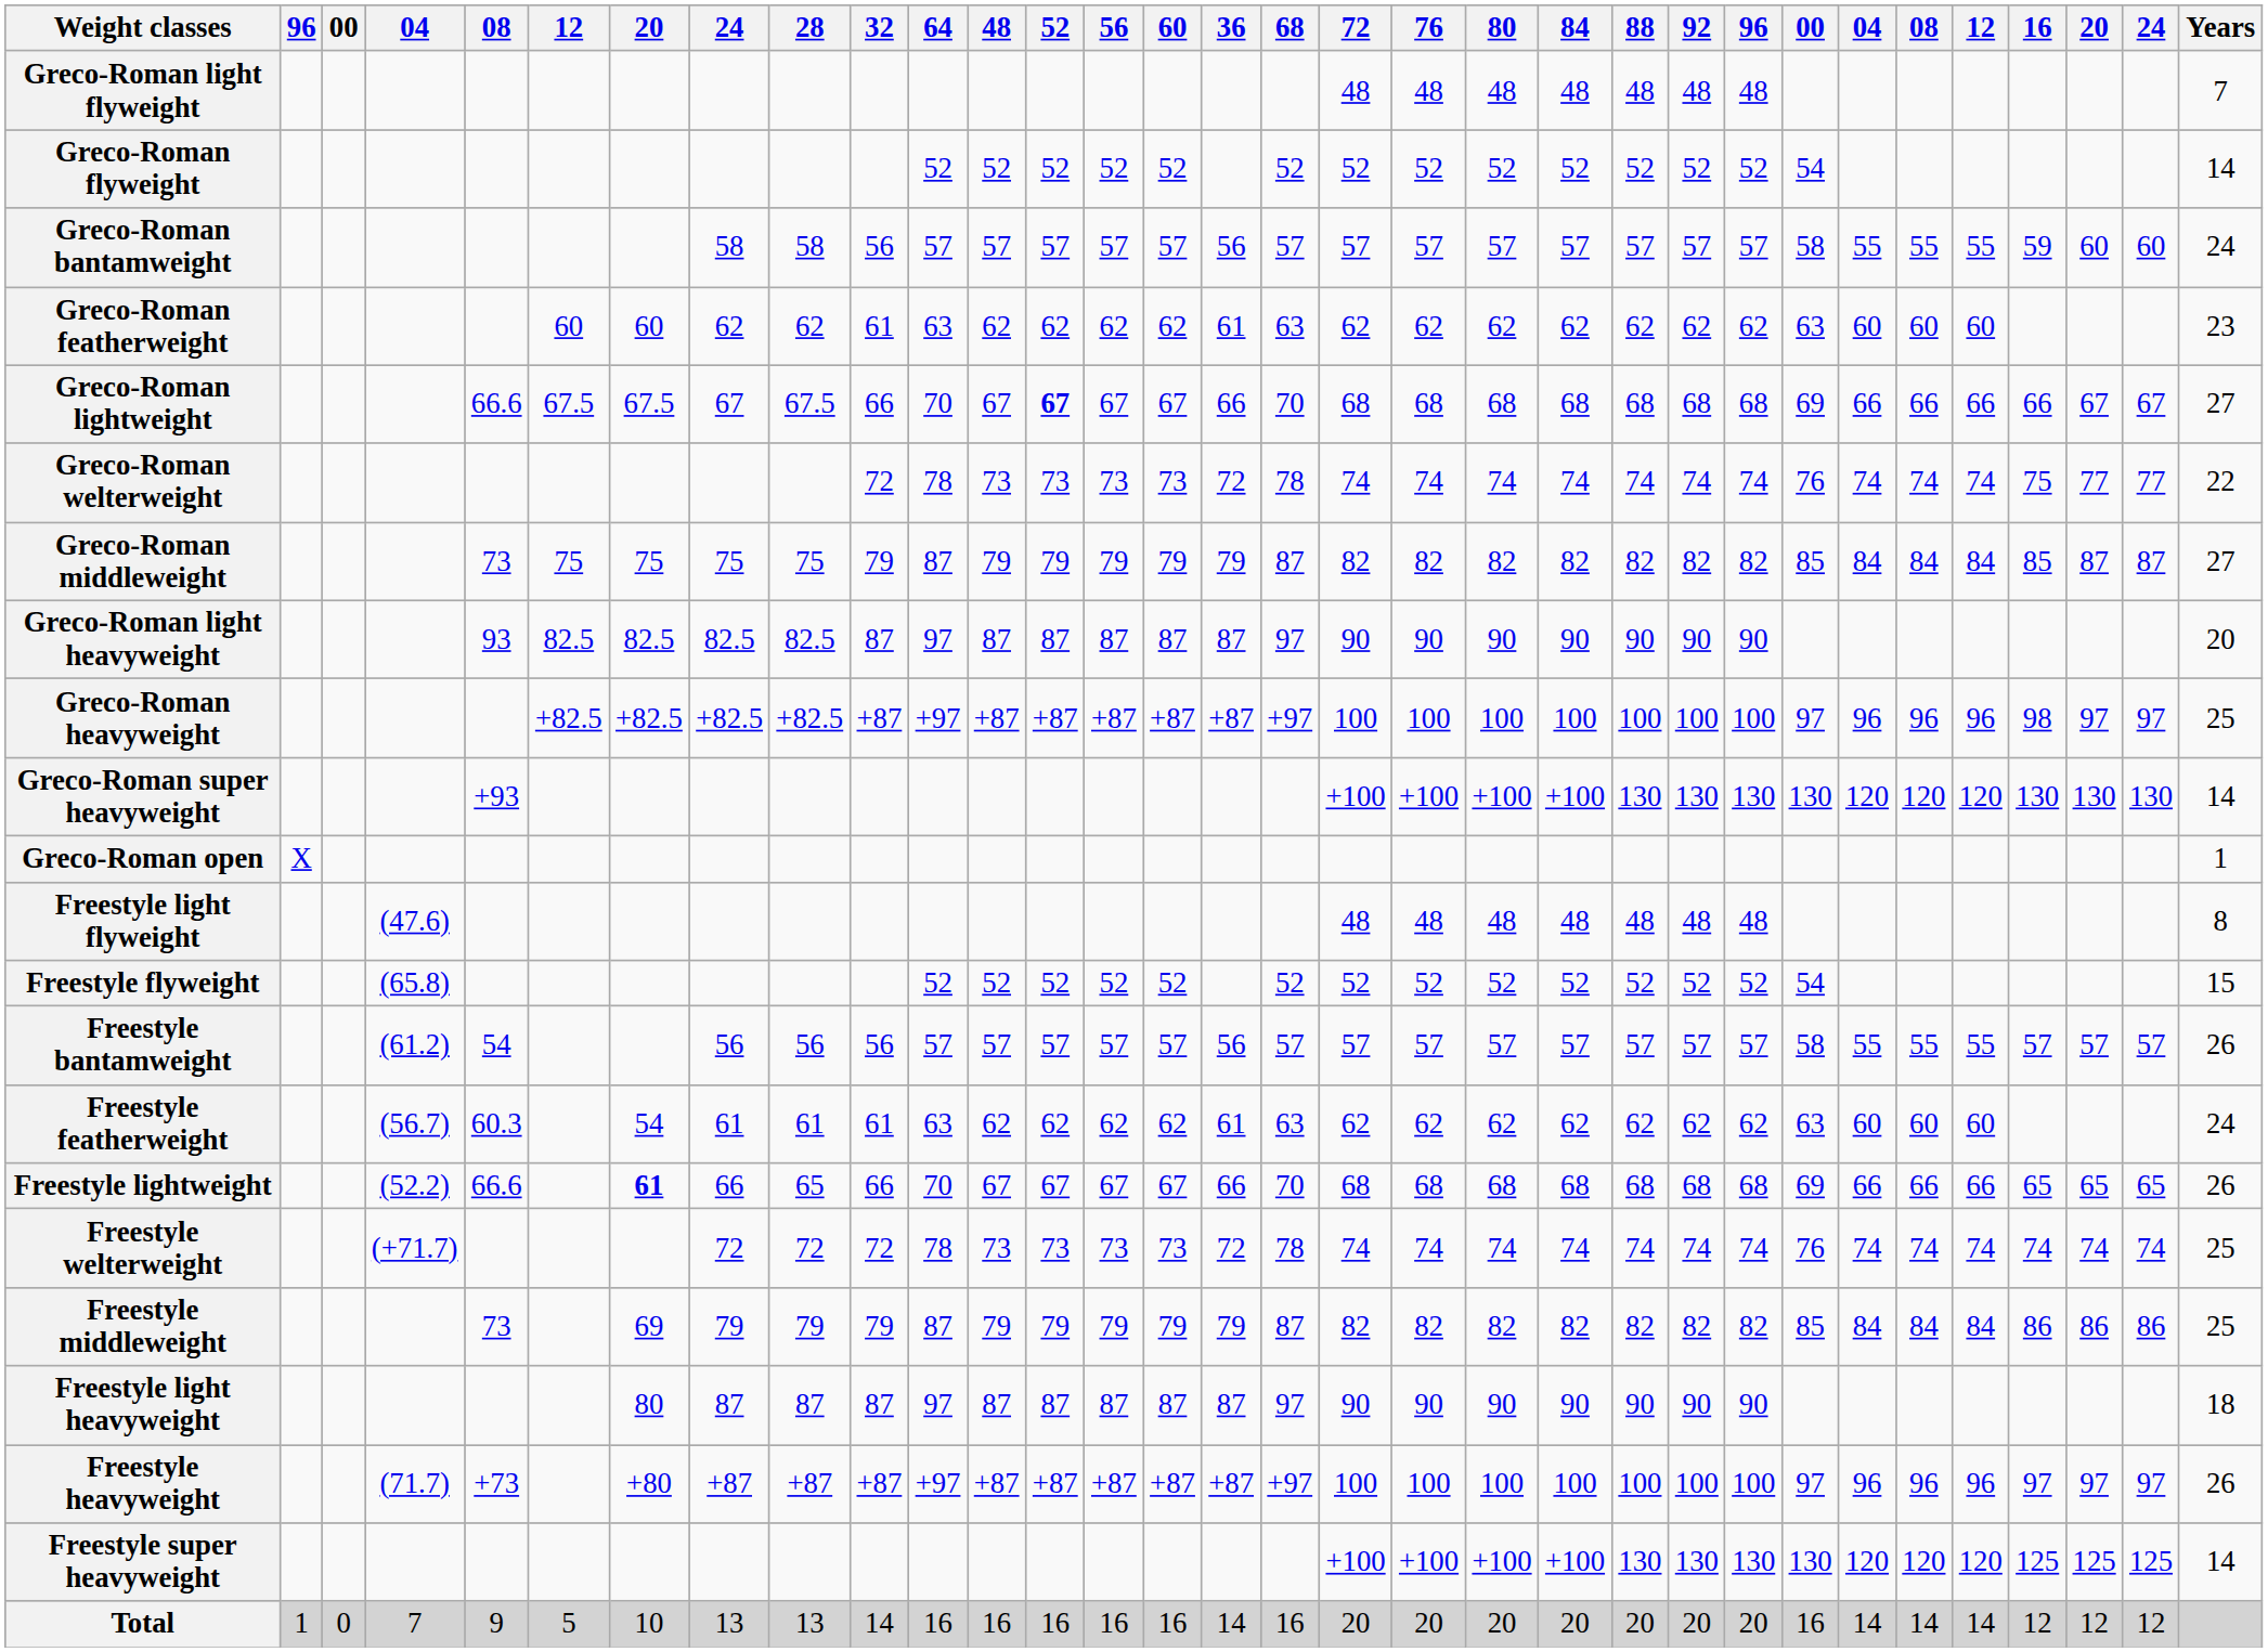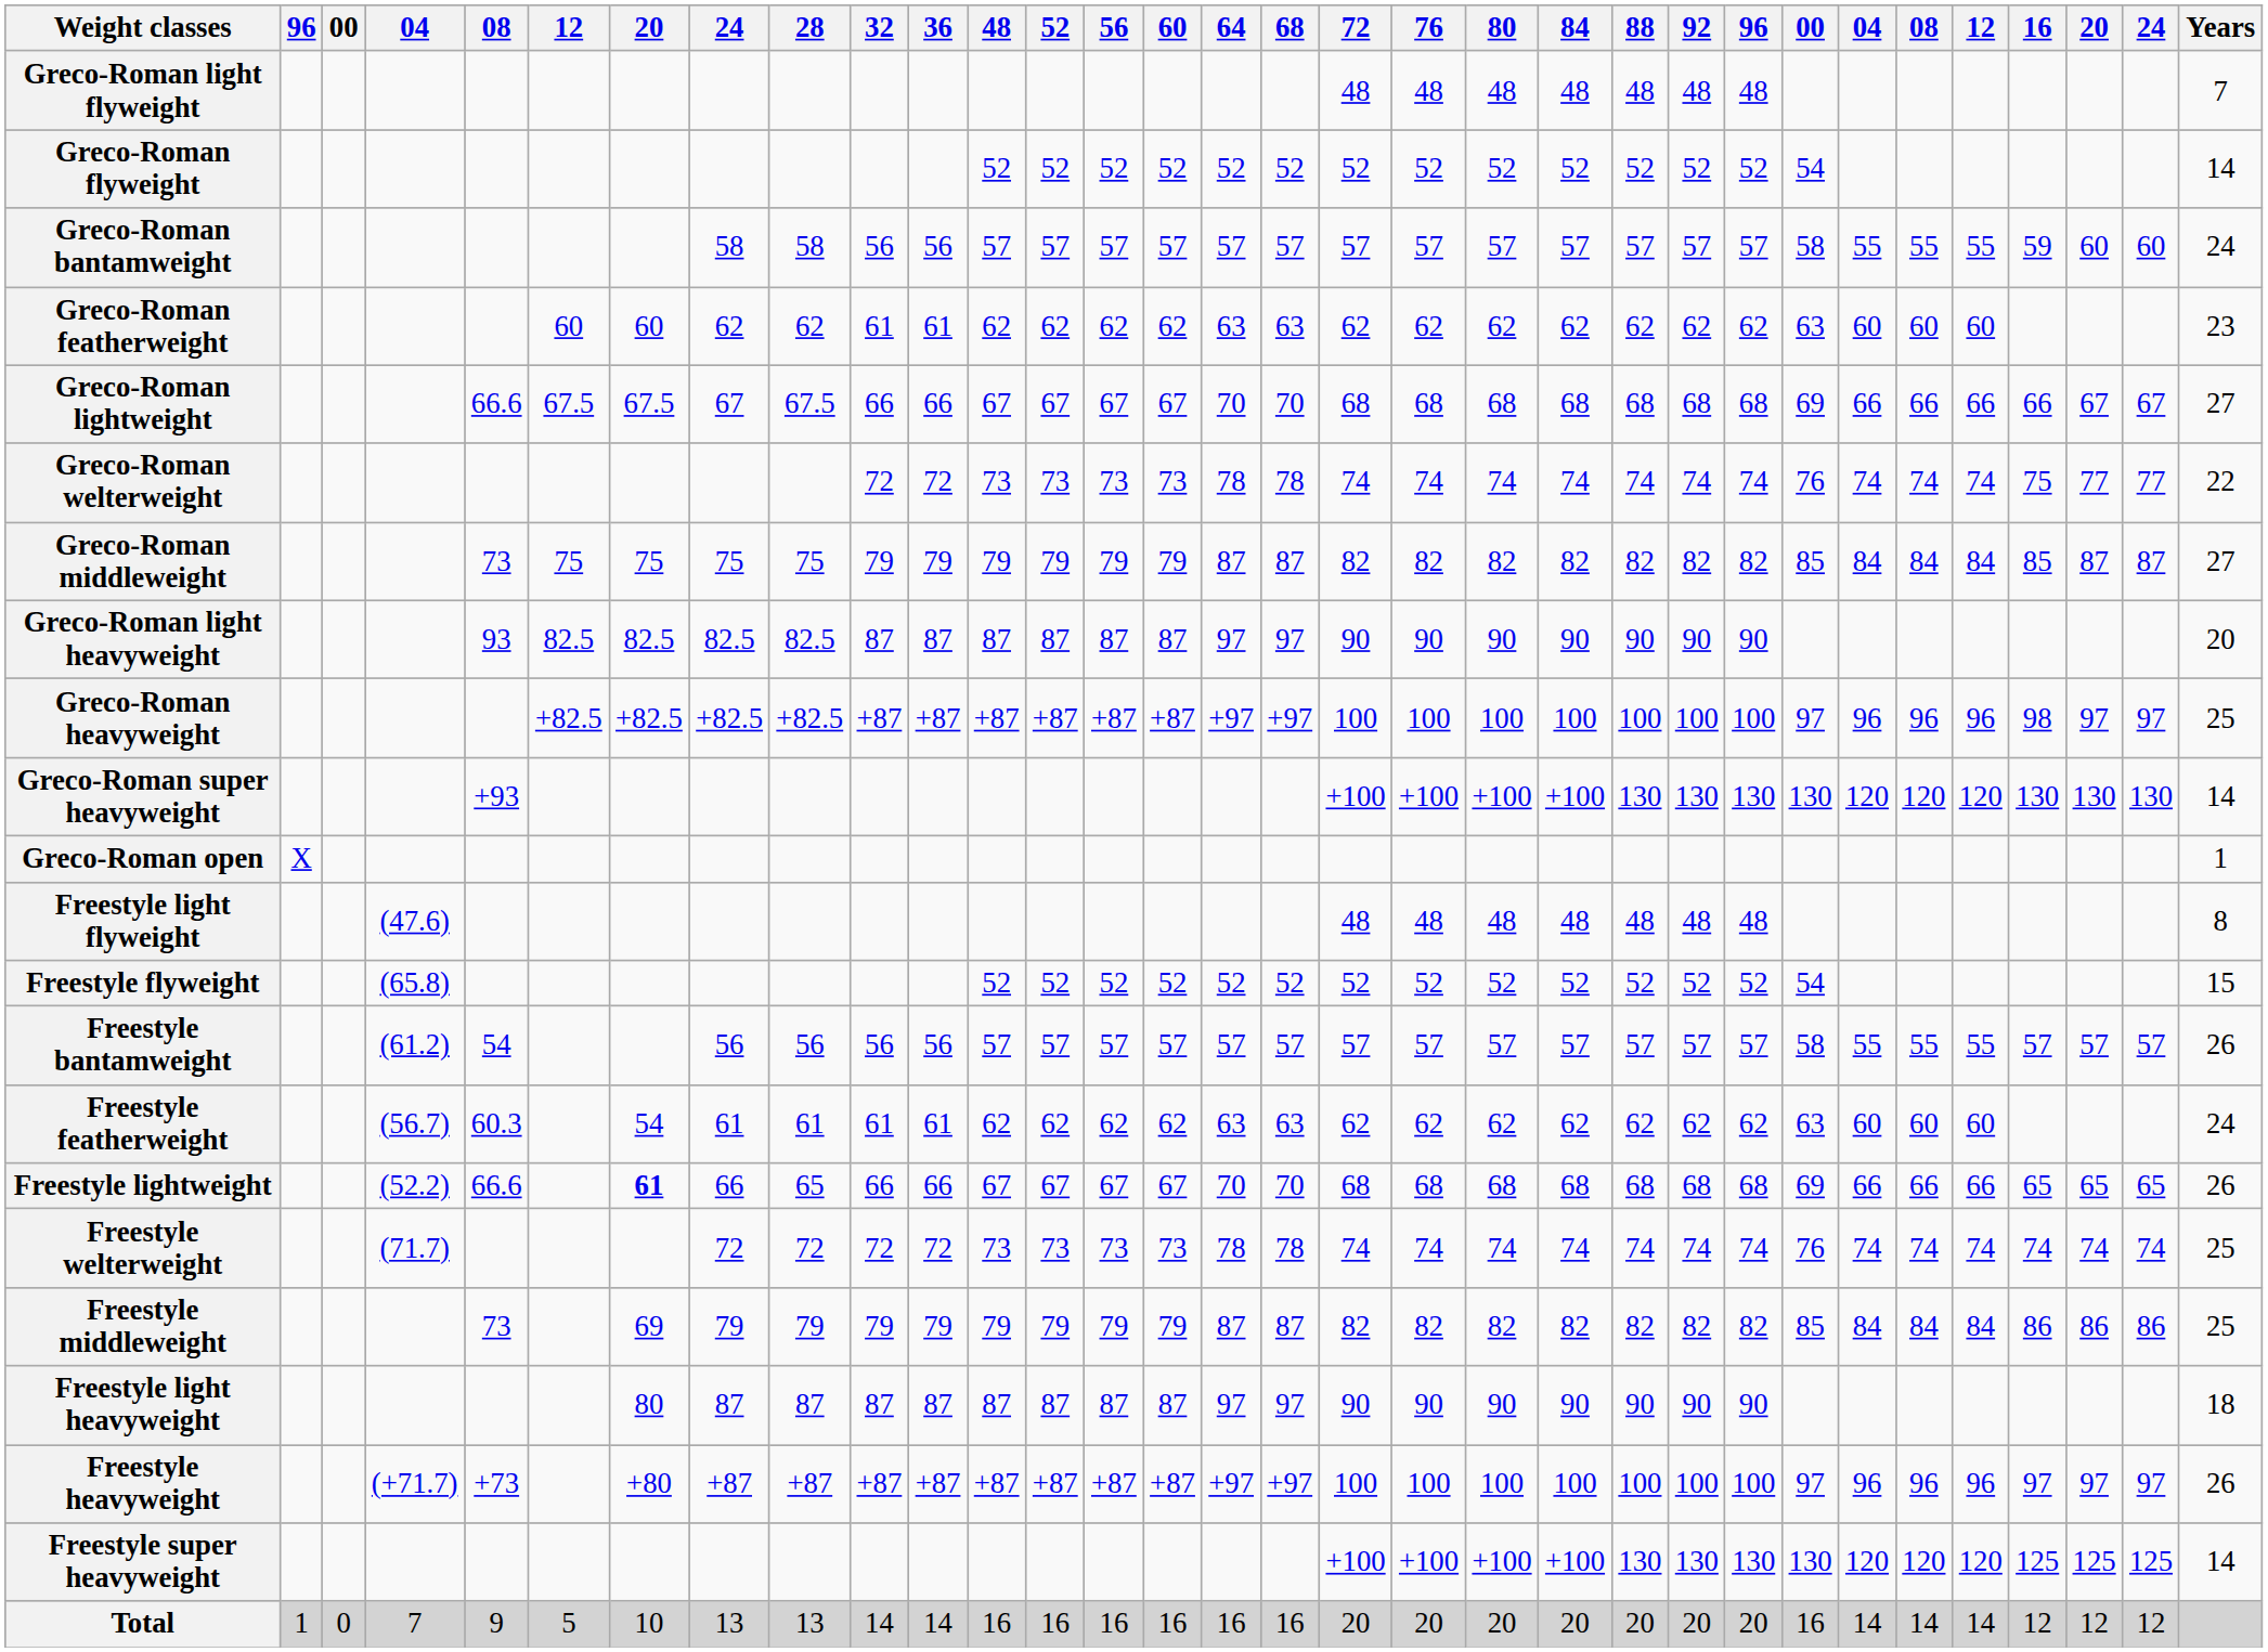columns swapped: 36 <-> 64
Greco-Roman lightweight | 52: bold -> normal
Freestyle welterweight | column 4: (+71.7) -> (71.7)
Freestyle heavyweight | column 4: (71.7) -> (+71.7)
